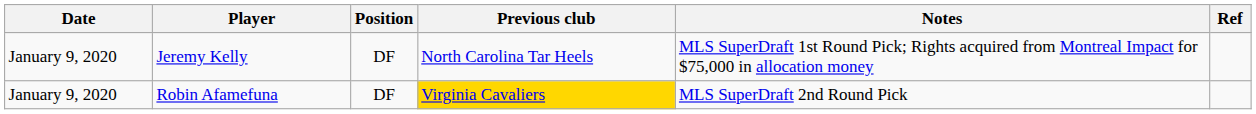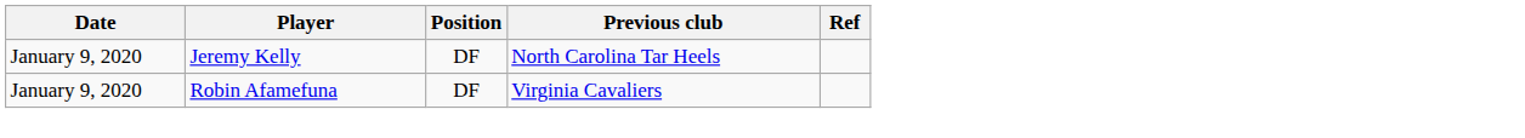- column: Notes | MLS SuperDraft 1st Round Pick; Rights acquired from Montreal Impact for $75,000 in allocation money | MLS SuperDraft 2nd Round Pick
Robin Afamefuna | Previous club: gold background -> no background
